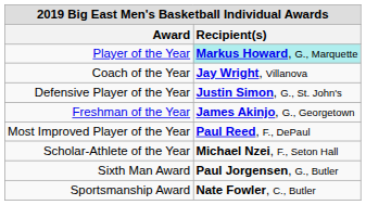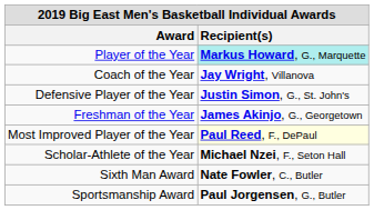Most Improved Player of the Year | Recipient(s): no background -> lightyellow background
Sixth Man Award | Recipient(s): Paul Jorgensen, G., Butler -> Nate Fowler, C., Butler
Sportsmanship Award | Recipient(s): Nate Fowler, C., Butler -> Paul Jorgensen, G., Butler
